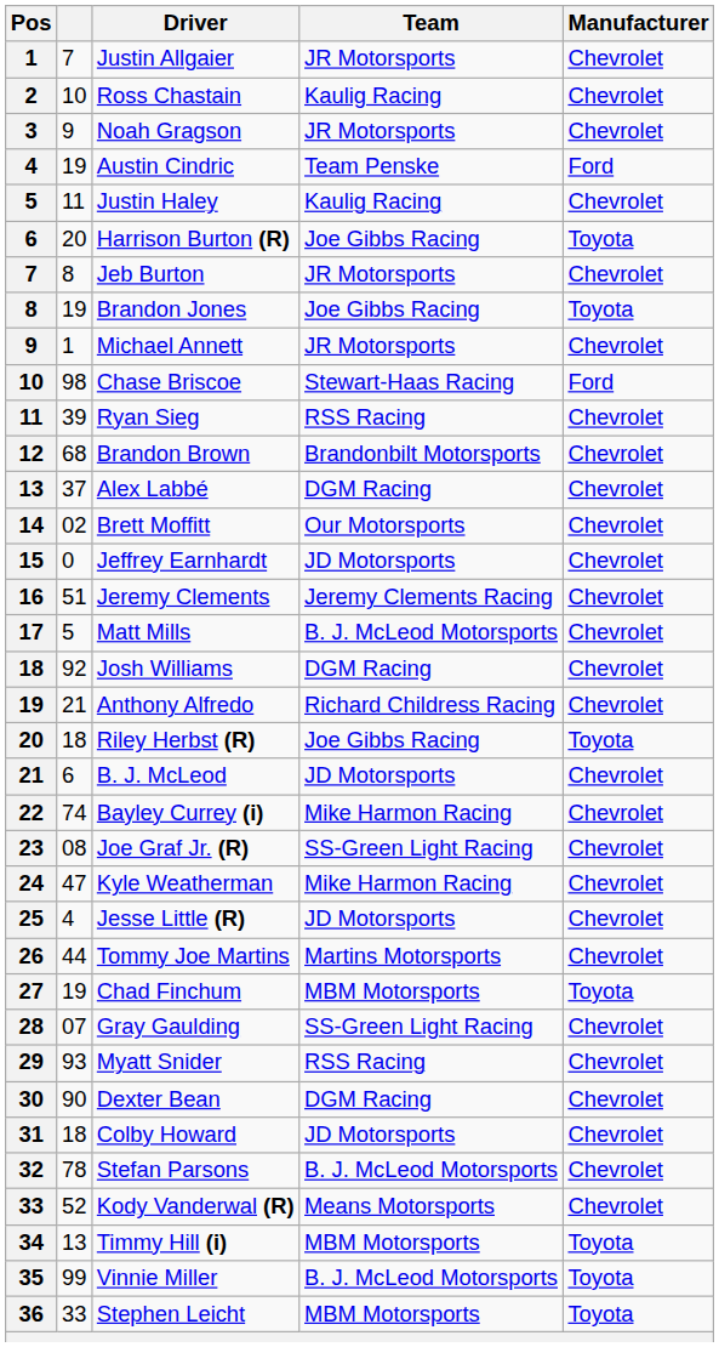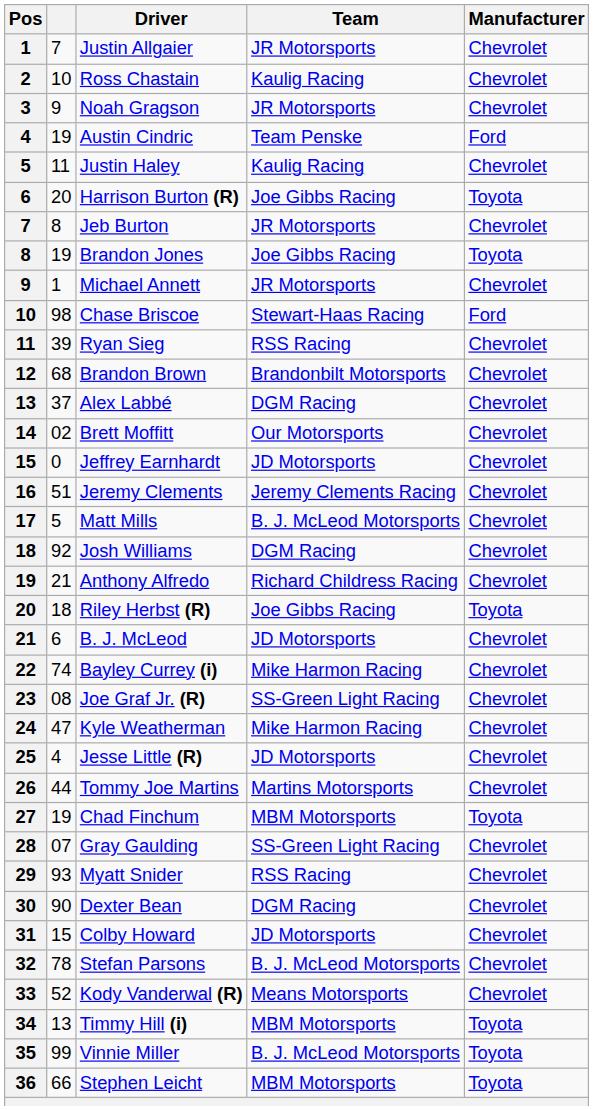Colby Howard | column 2: 18 -> 15
Stephen Leicht | column 2: 33 -> 66
